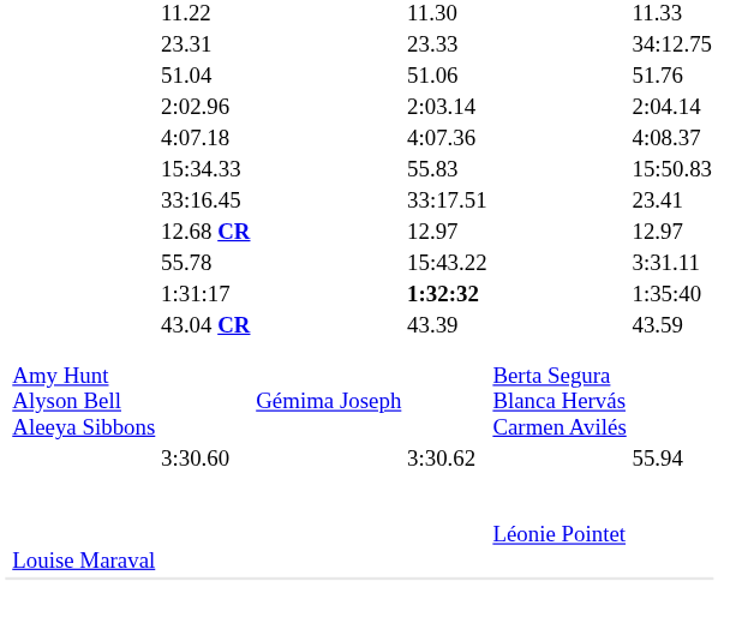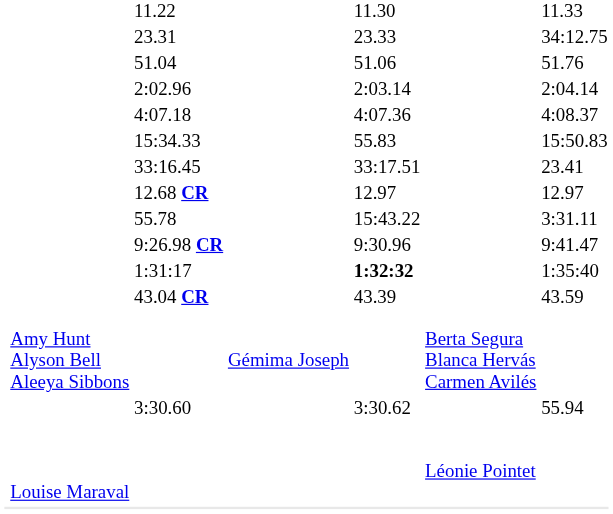+ row: 9:26.98 CR | 9:30.96 | 9:41.47
